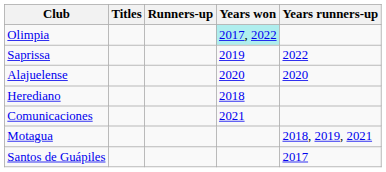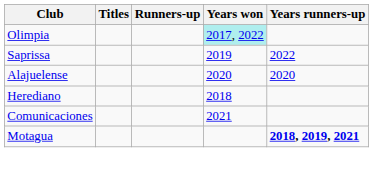Motagua | Years runners-up: normal -> bold
- row: Santos de Guápiles | 2017
